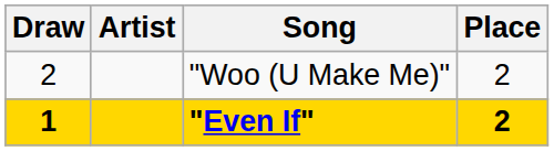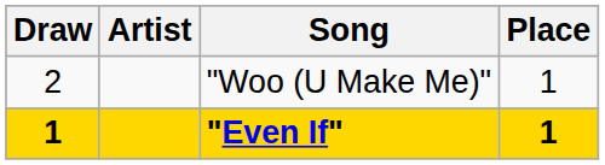"Woo (U Make Me)" | Place: 2 -> 1
"Even If" | Place: 2 -> 1
